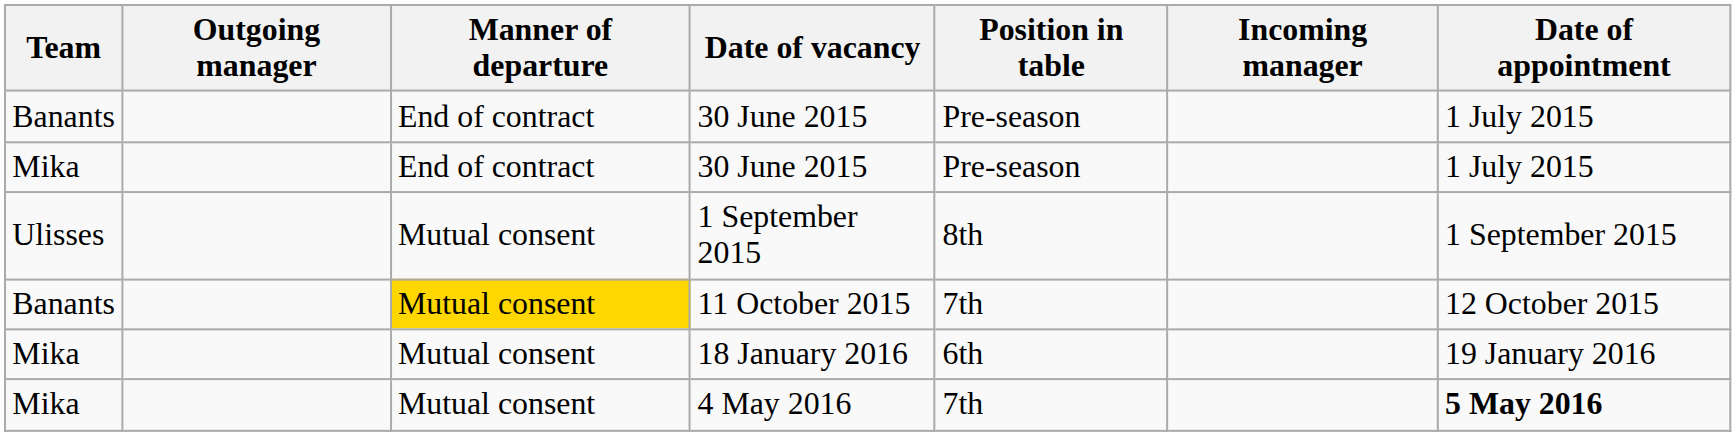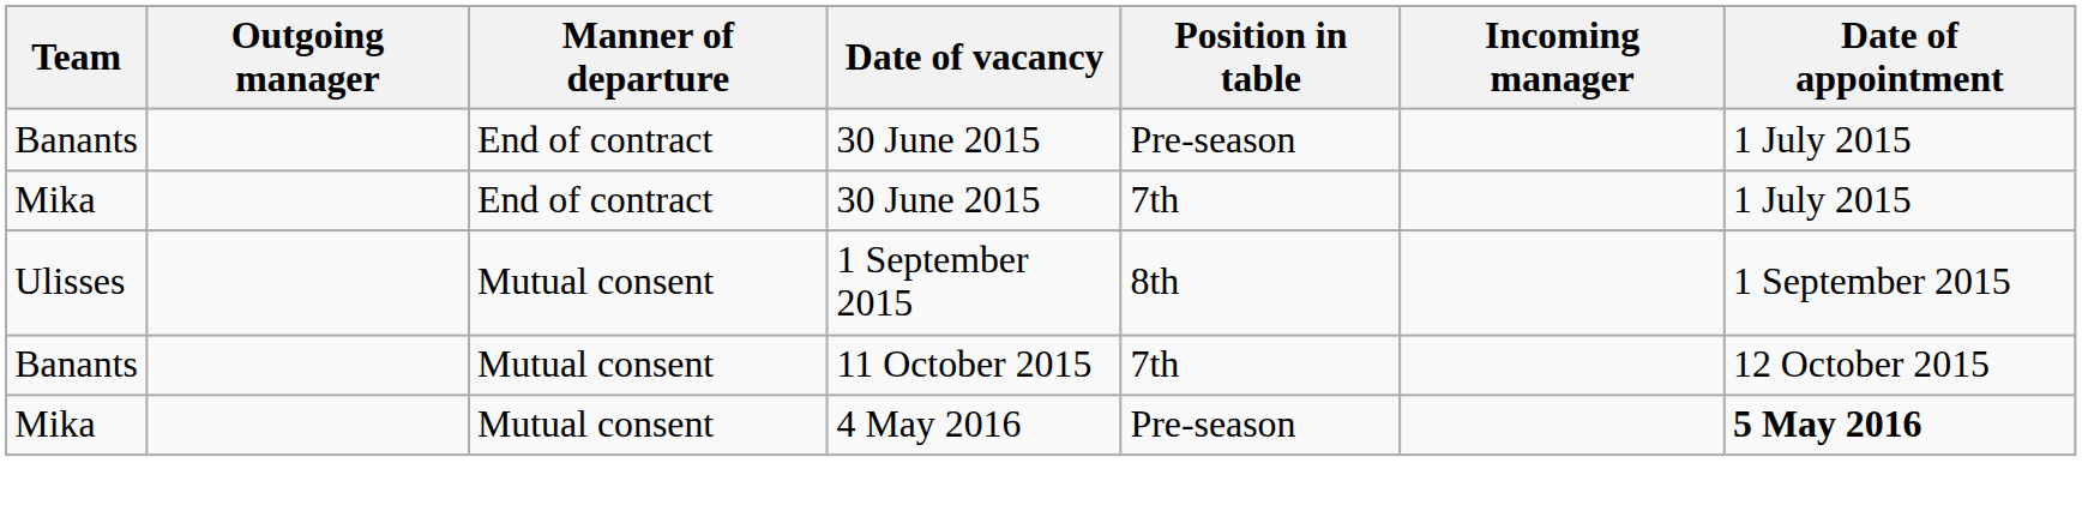Mika / 30 June 2015 | Position in table: Pre-season -> 7th
11 October 2015 | Manner of departure: gold background -> no background
- row: Mika | Mutual consent | 18 January 2016 | 6th | 19 January 2016
4 May 2016 | Position in table: 7th -> Pre-season
